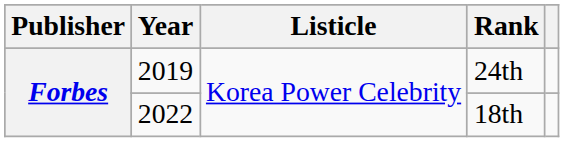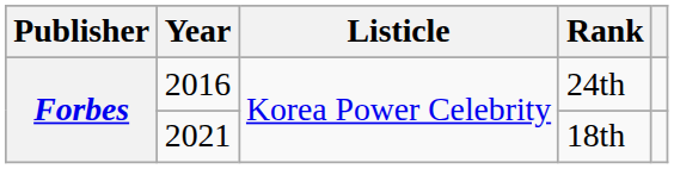24th | Year: 2019 -> 2016
18th | Year: 2022 -> 2021
